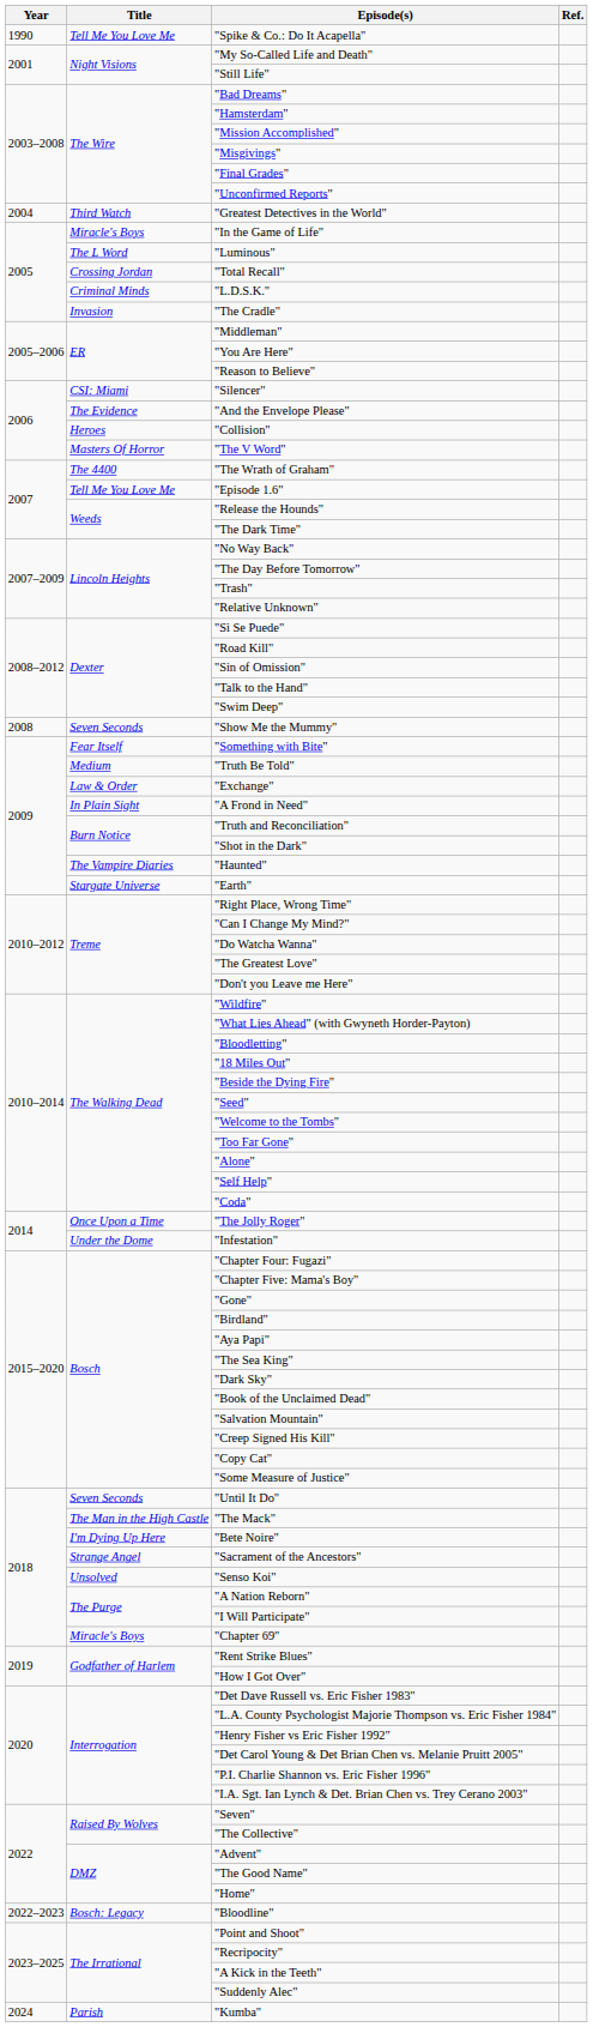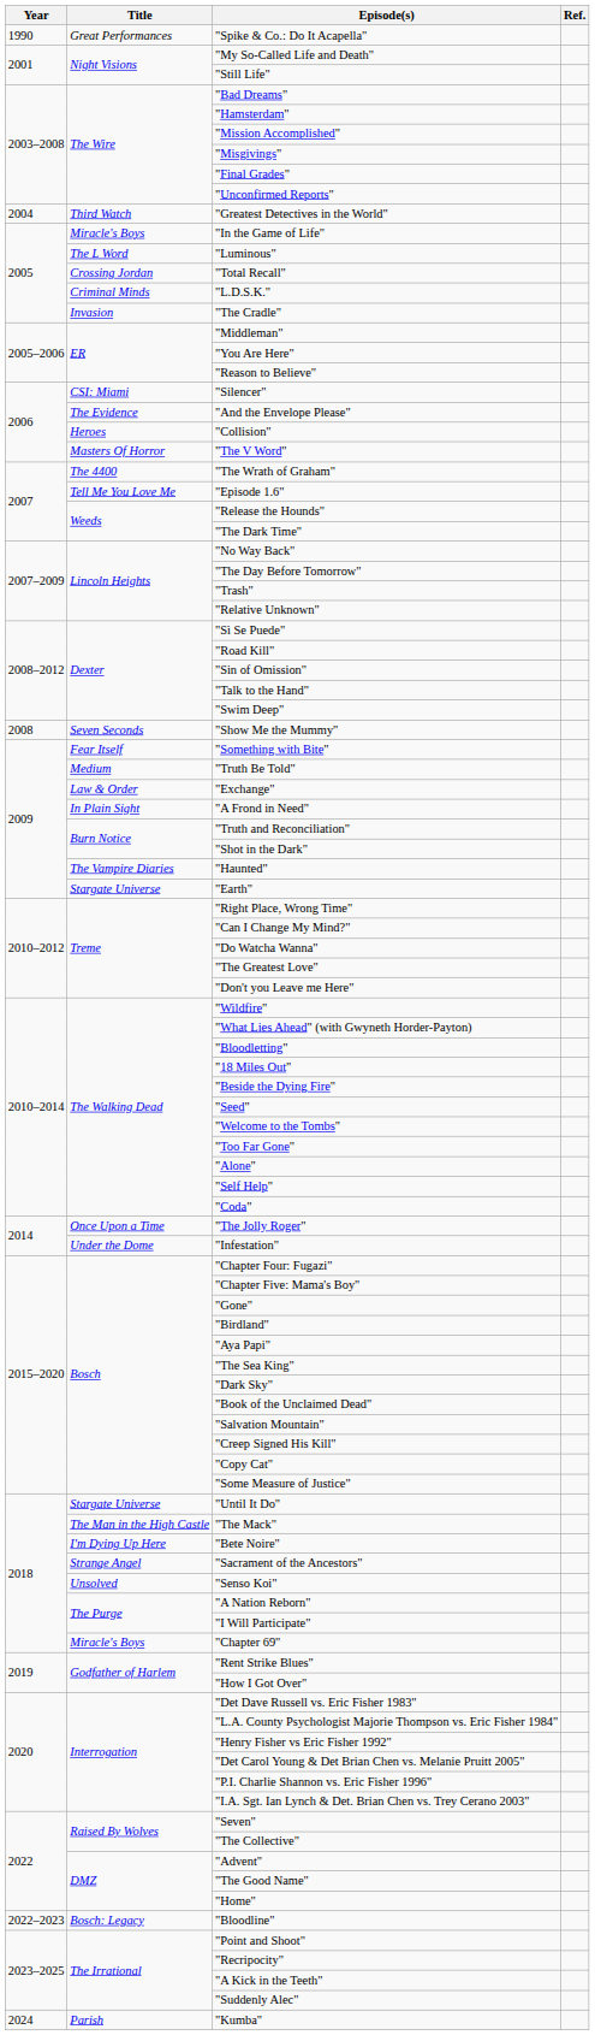"Spike & Co.: Do It Acapella" | Title: Tell Me You Love Me -> Great Performances
"Until It Do" | Title: Seven Seconds -> Stargate Universe
